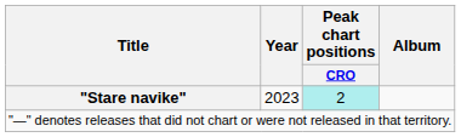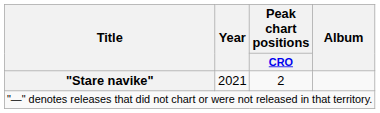"Stare navike" | Year: 2023 -> 2021
"Stare navike" | Peak chart positions / CRO: paleturquoise background -> no background
